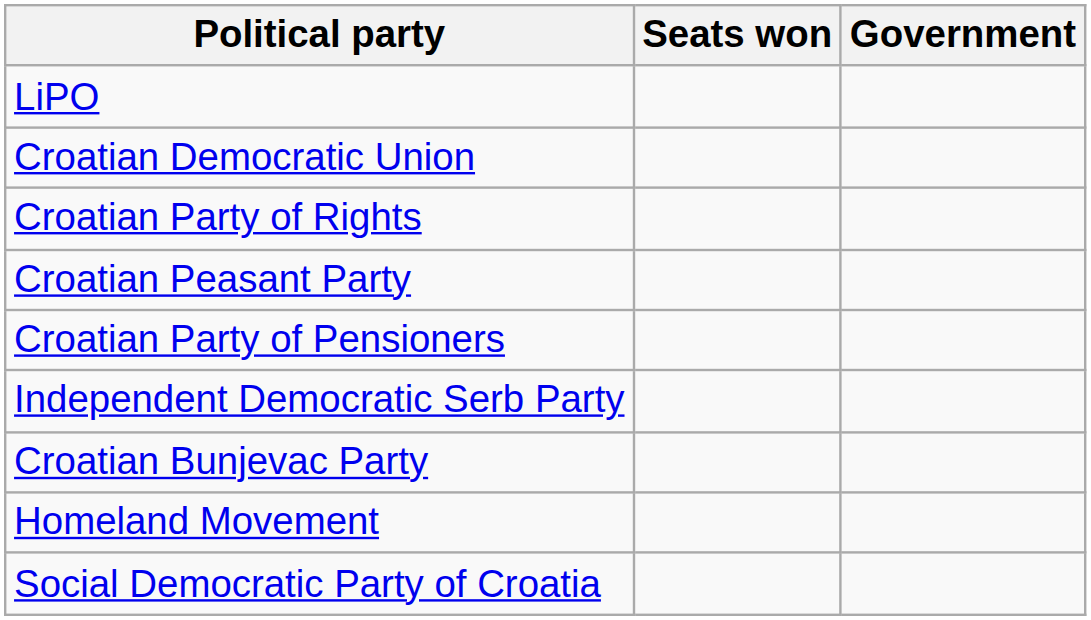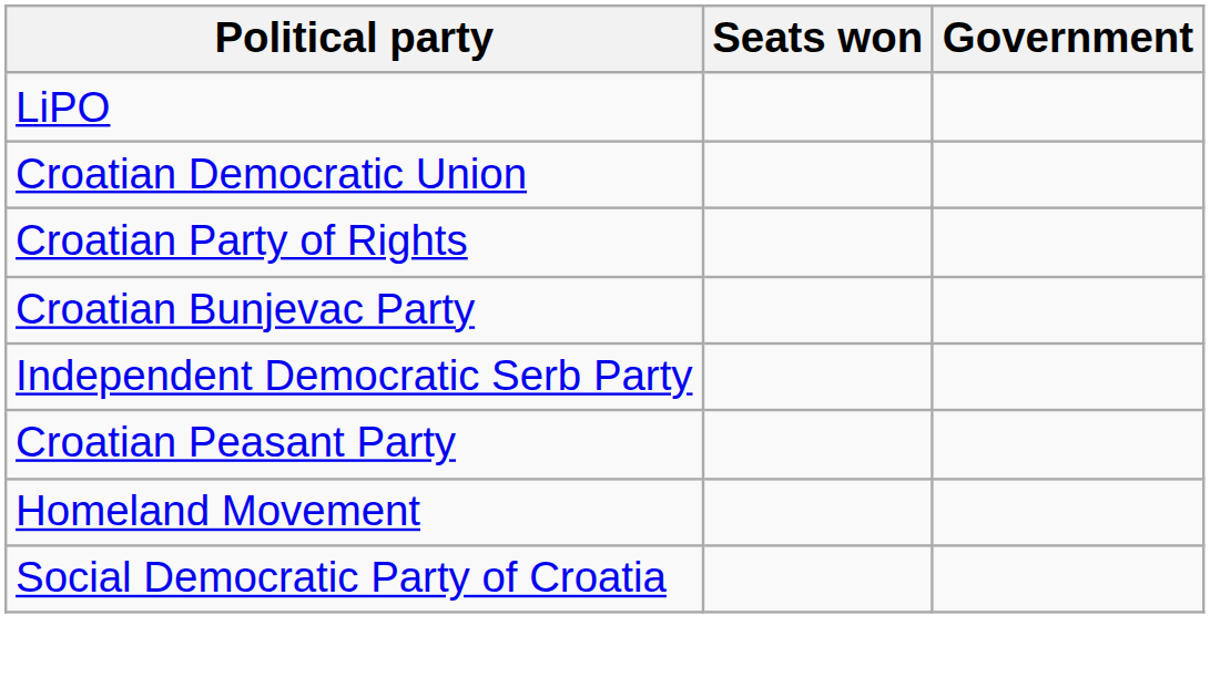rows swapped: Croatian Peasant Party <-> Croatian Bunjevac Party
- row: Croatian Party of Pensioners
